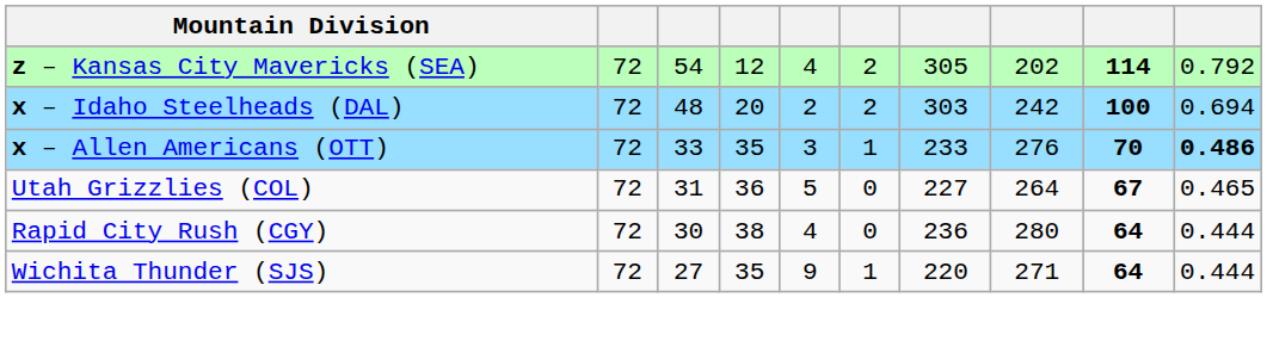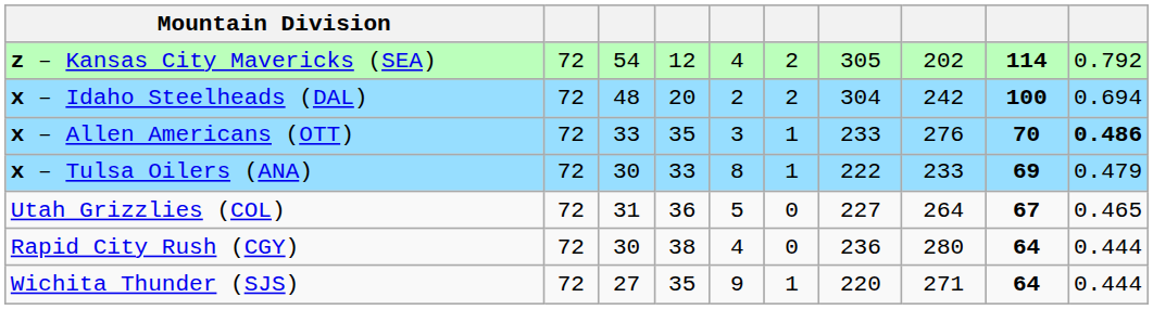x – Idaho Steelheads (DAL) | column 7: 303 -> 304
+ row: x – Tulsa Oilers (ANA) | 72 | 30 | 33 | 8 | 1 | 222 | 233 | 69 | 0.479
